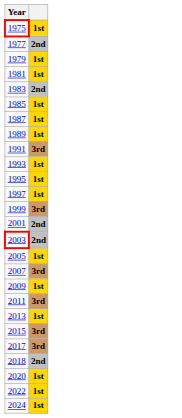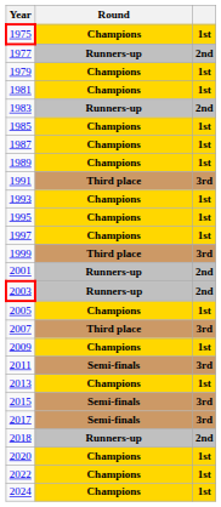+ column: Round | Champions | Runners-up | Champions | Champions | Runners-up | Champions | Champions | Champions | Third place | Champions | Champions | Champions | Third place | Runners-up | Runners-up | Champions | Third place | Champions | Semi-finals | Champions | Semi-finals | Semi-finals | Runners-up | Champions | Champions | Champions
